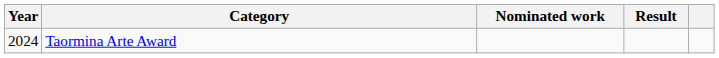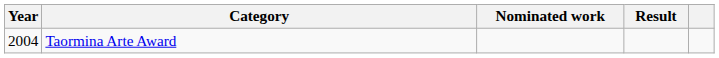Taormina Arte Award | Year: 2024 -> 2004
